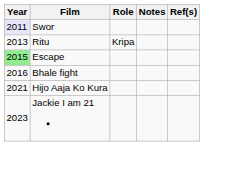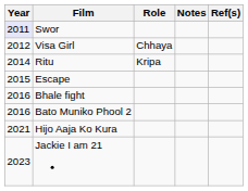+ row: 2012 | Visa Girl | Chhaya
Ritu | Year: 2013 -> 2014
Escape | Year: lightgreen background -> no background
+ row: 2016 | Bato Muniko Phool 2
